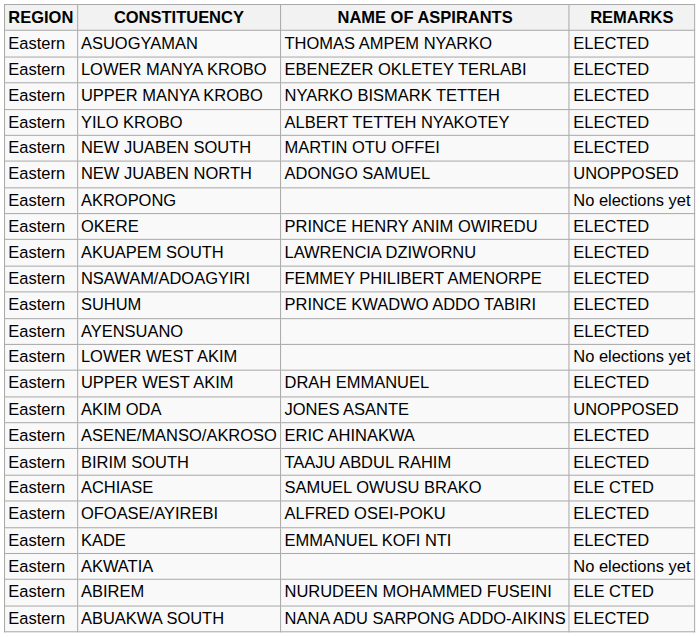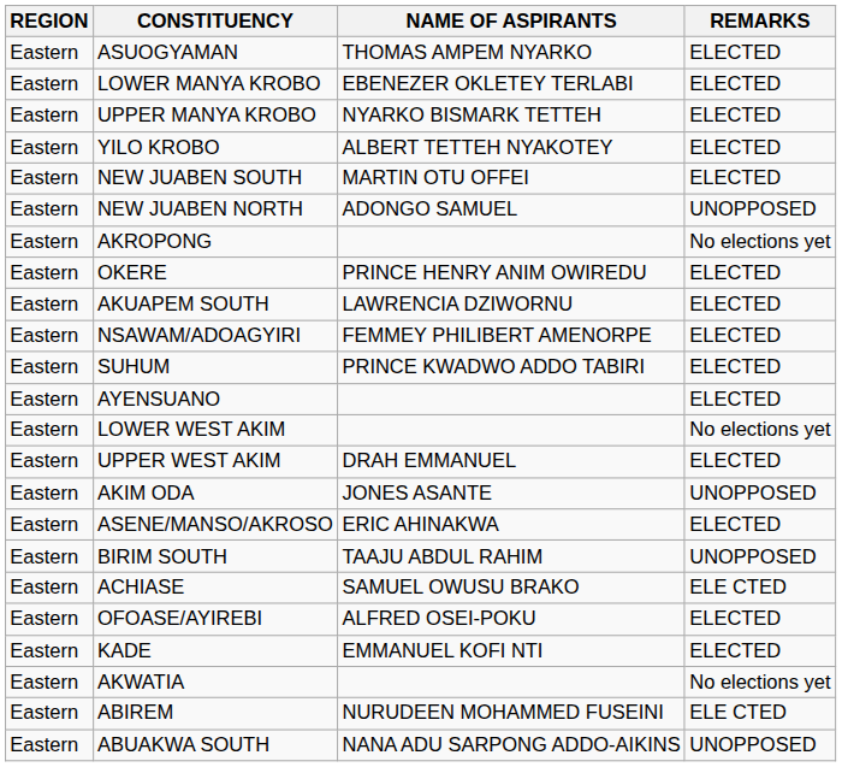BIRIM SOUTH | REMARKS: ELECTED -> UNOPPOSED
ABUAKWA SOUTH | REMARKS: ELECTED -> UNOPPOSED
